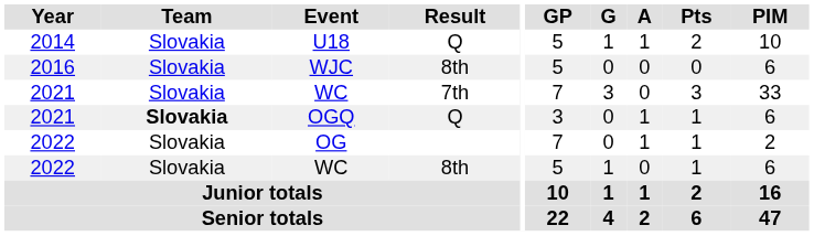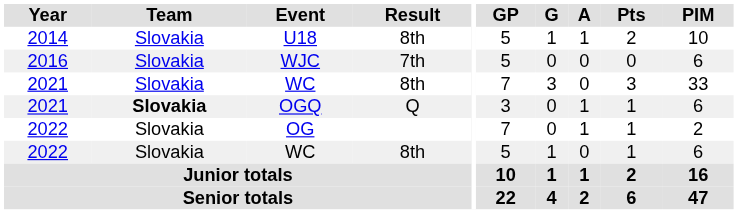U18 | Result: Q -> 8th
WJC | Result: 8th -> 7th
2021 / WC | Result: 7th -> 8th
